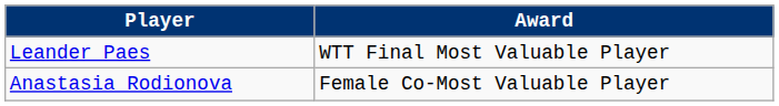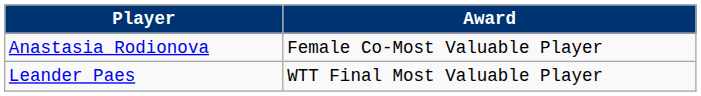rows swapped: Anastasia Rodionova <-> Leander Paes
